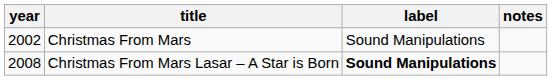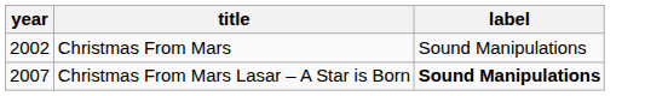- column: notes
Christmas From Mars Lasar – A Star is Born | year: 2008 -> 2007
